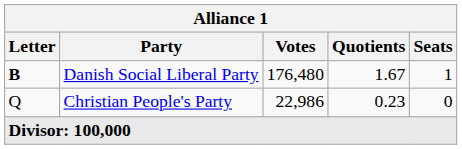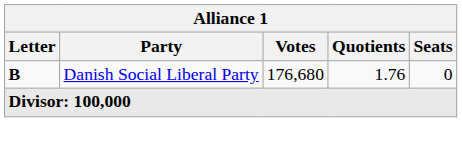Danish Social Liberal Party | Votes: 176,480 -> 176,680
Danish Social Liberal Party | Quotients: 1.67 -> 1.76
Danish Social Liberal Party | Seats: 1 -> 0
- row: Q | Christian People's Party | 22,986 | 0.23 | 0
